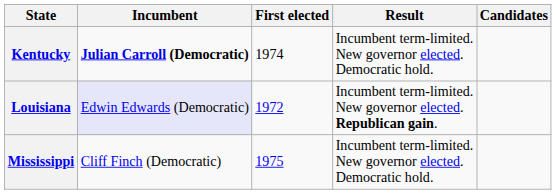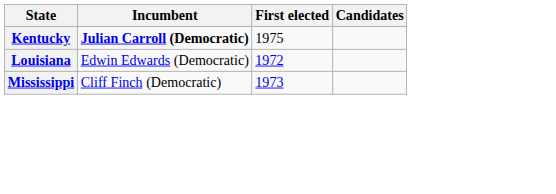- column: Result | Incumbent term-limited. New governor elected. Democratic hold. | Incumbent term-limited. New governor elected. Republican gain. | Incumbent term-limited. New governor elected. Democratic hold.
Kentucky | First elected: 1974 -> 1975
Louisiana | Incumbent: lavender background -> no background
Mississippi | First elected: 1975 -> 1973
